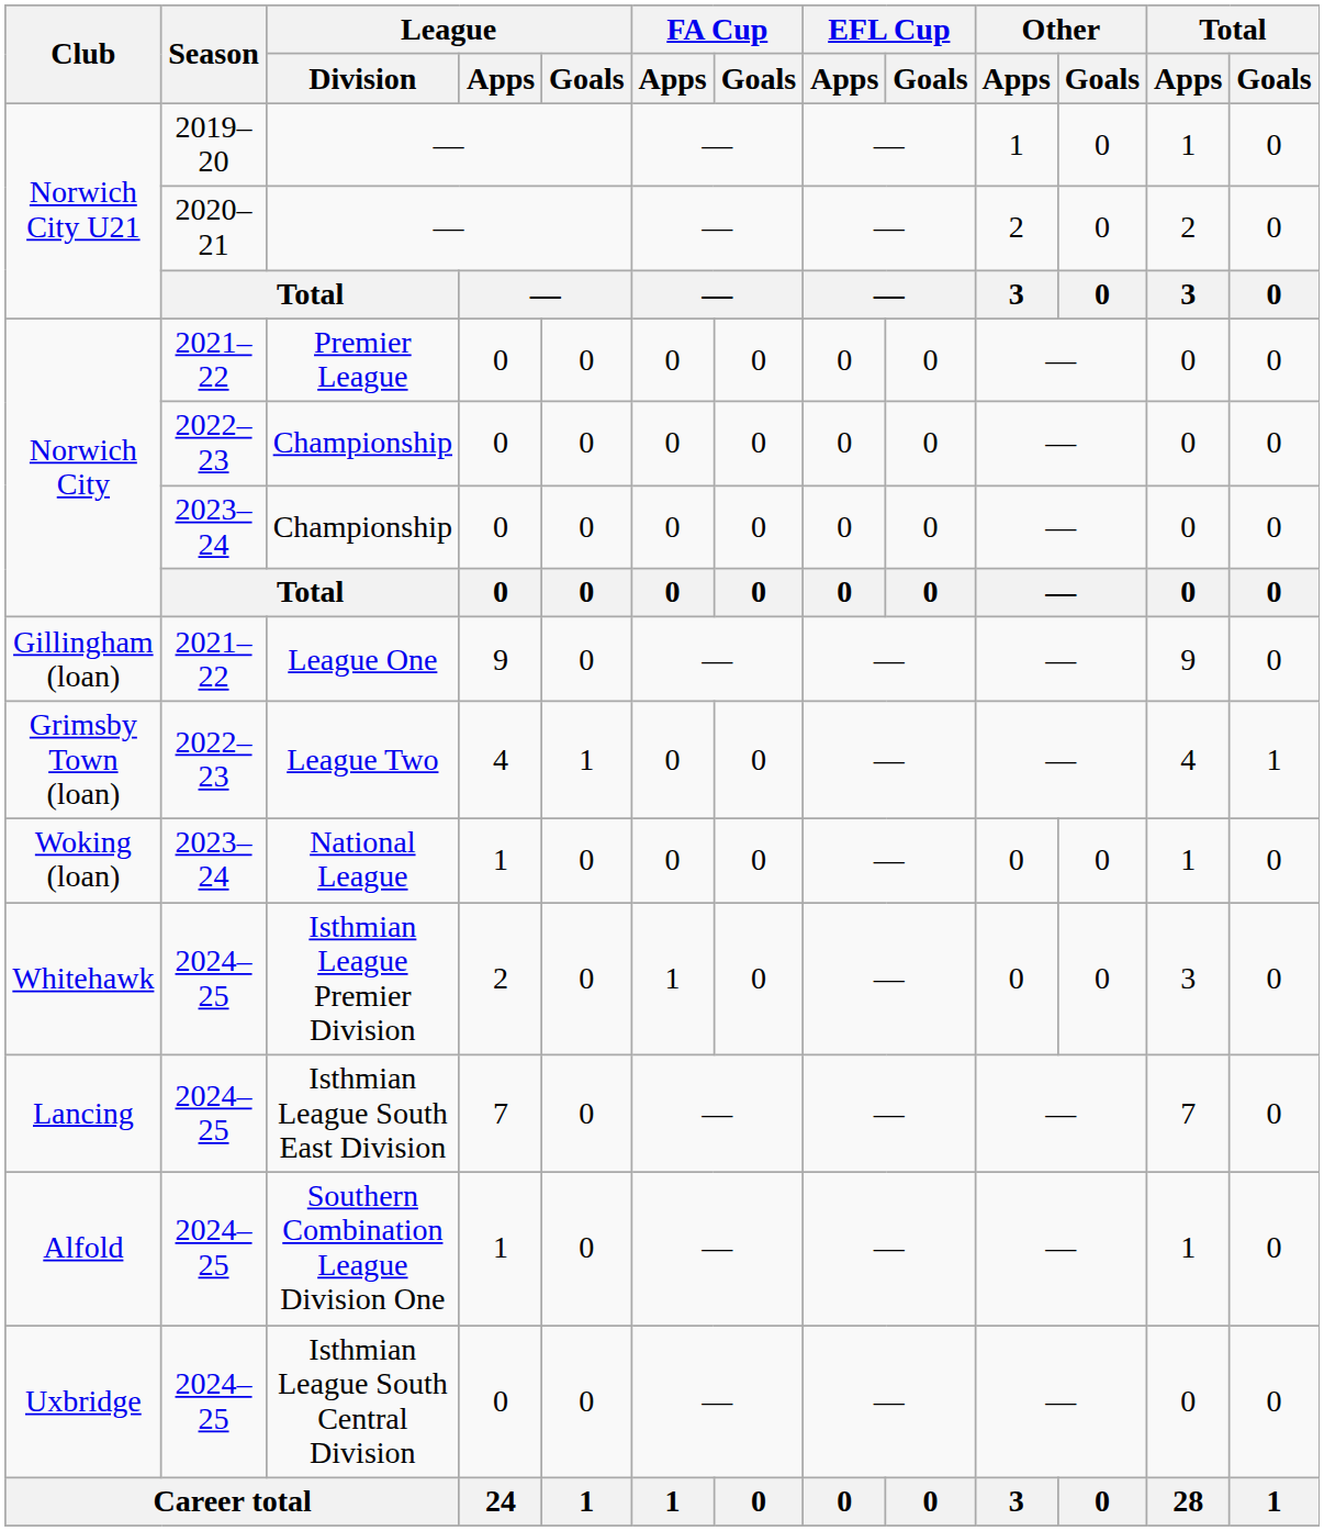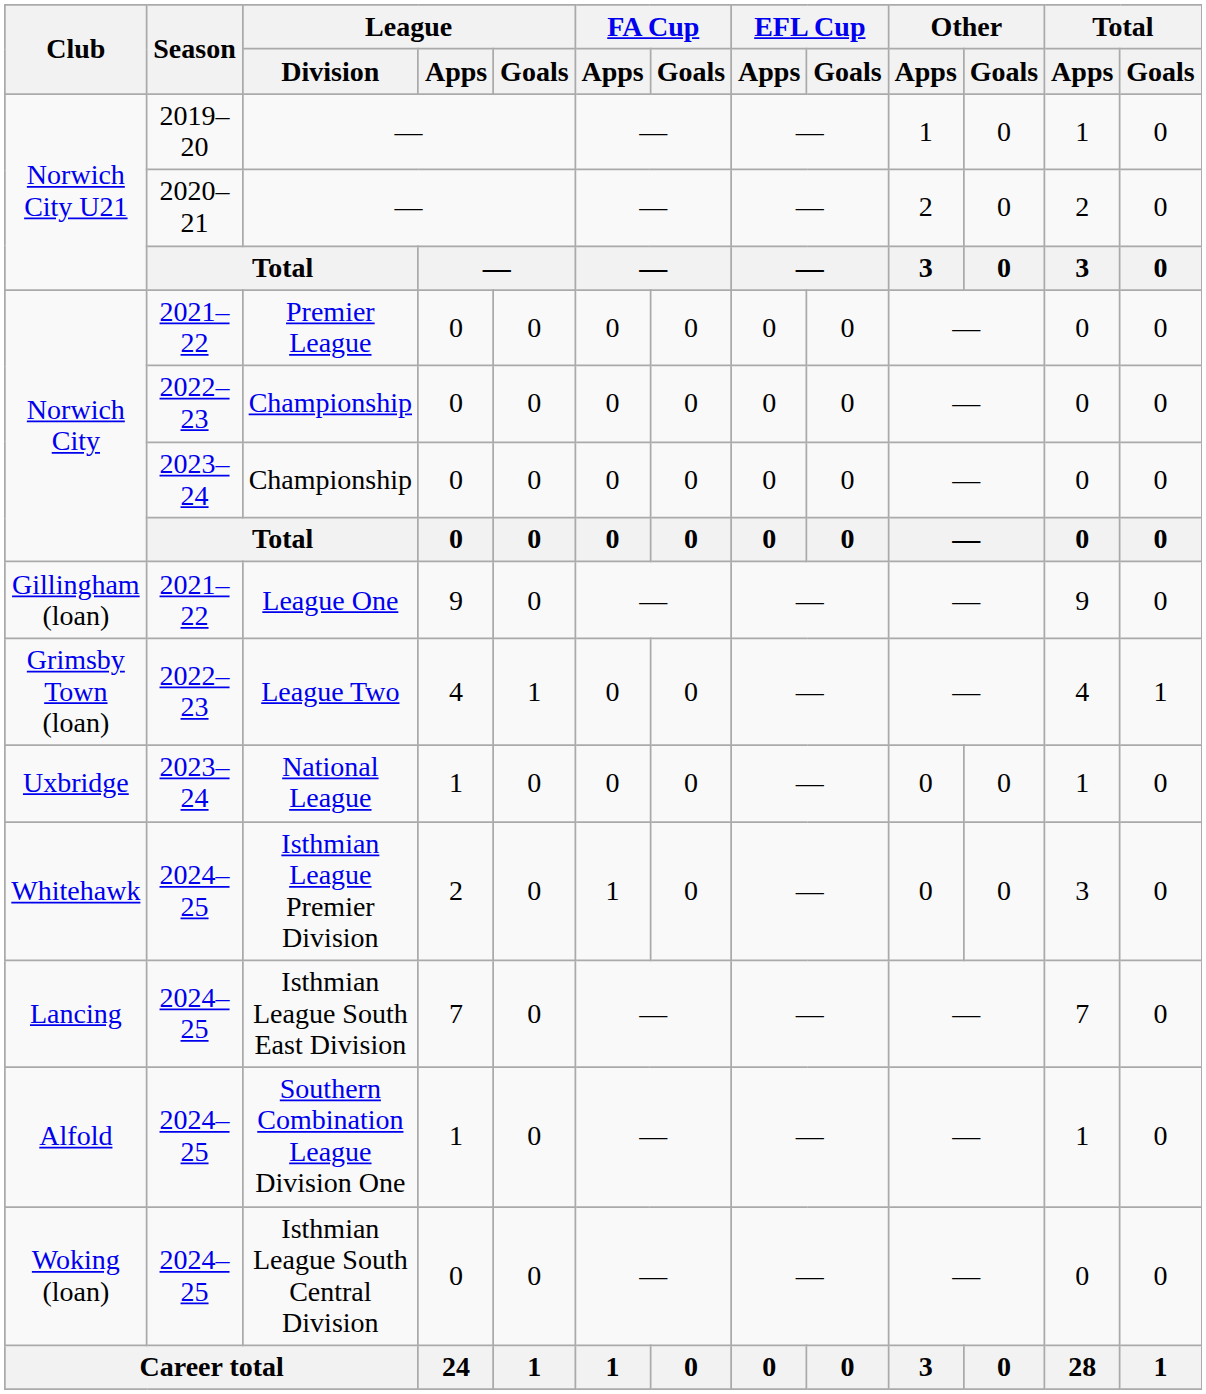National League | Club: Woking (loan) -> Uxbridge
Isthmian League South Central Division | Club: Uxbridge -> Woking (loan)
